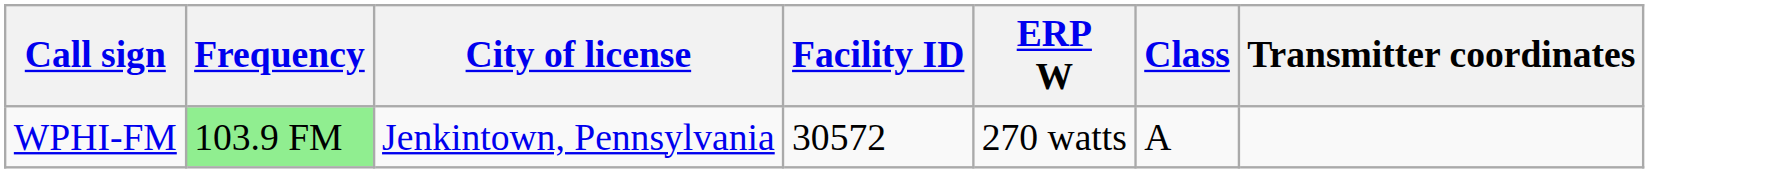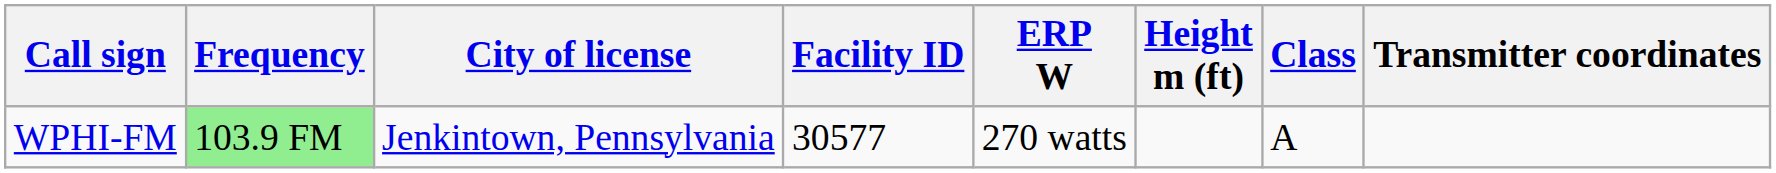+ column: Height m (ft)
WPHI-FM | Facility ID: 30572 -> 30577
